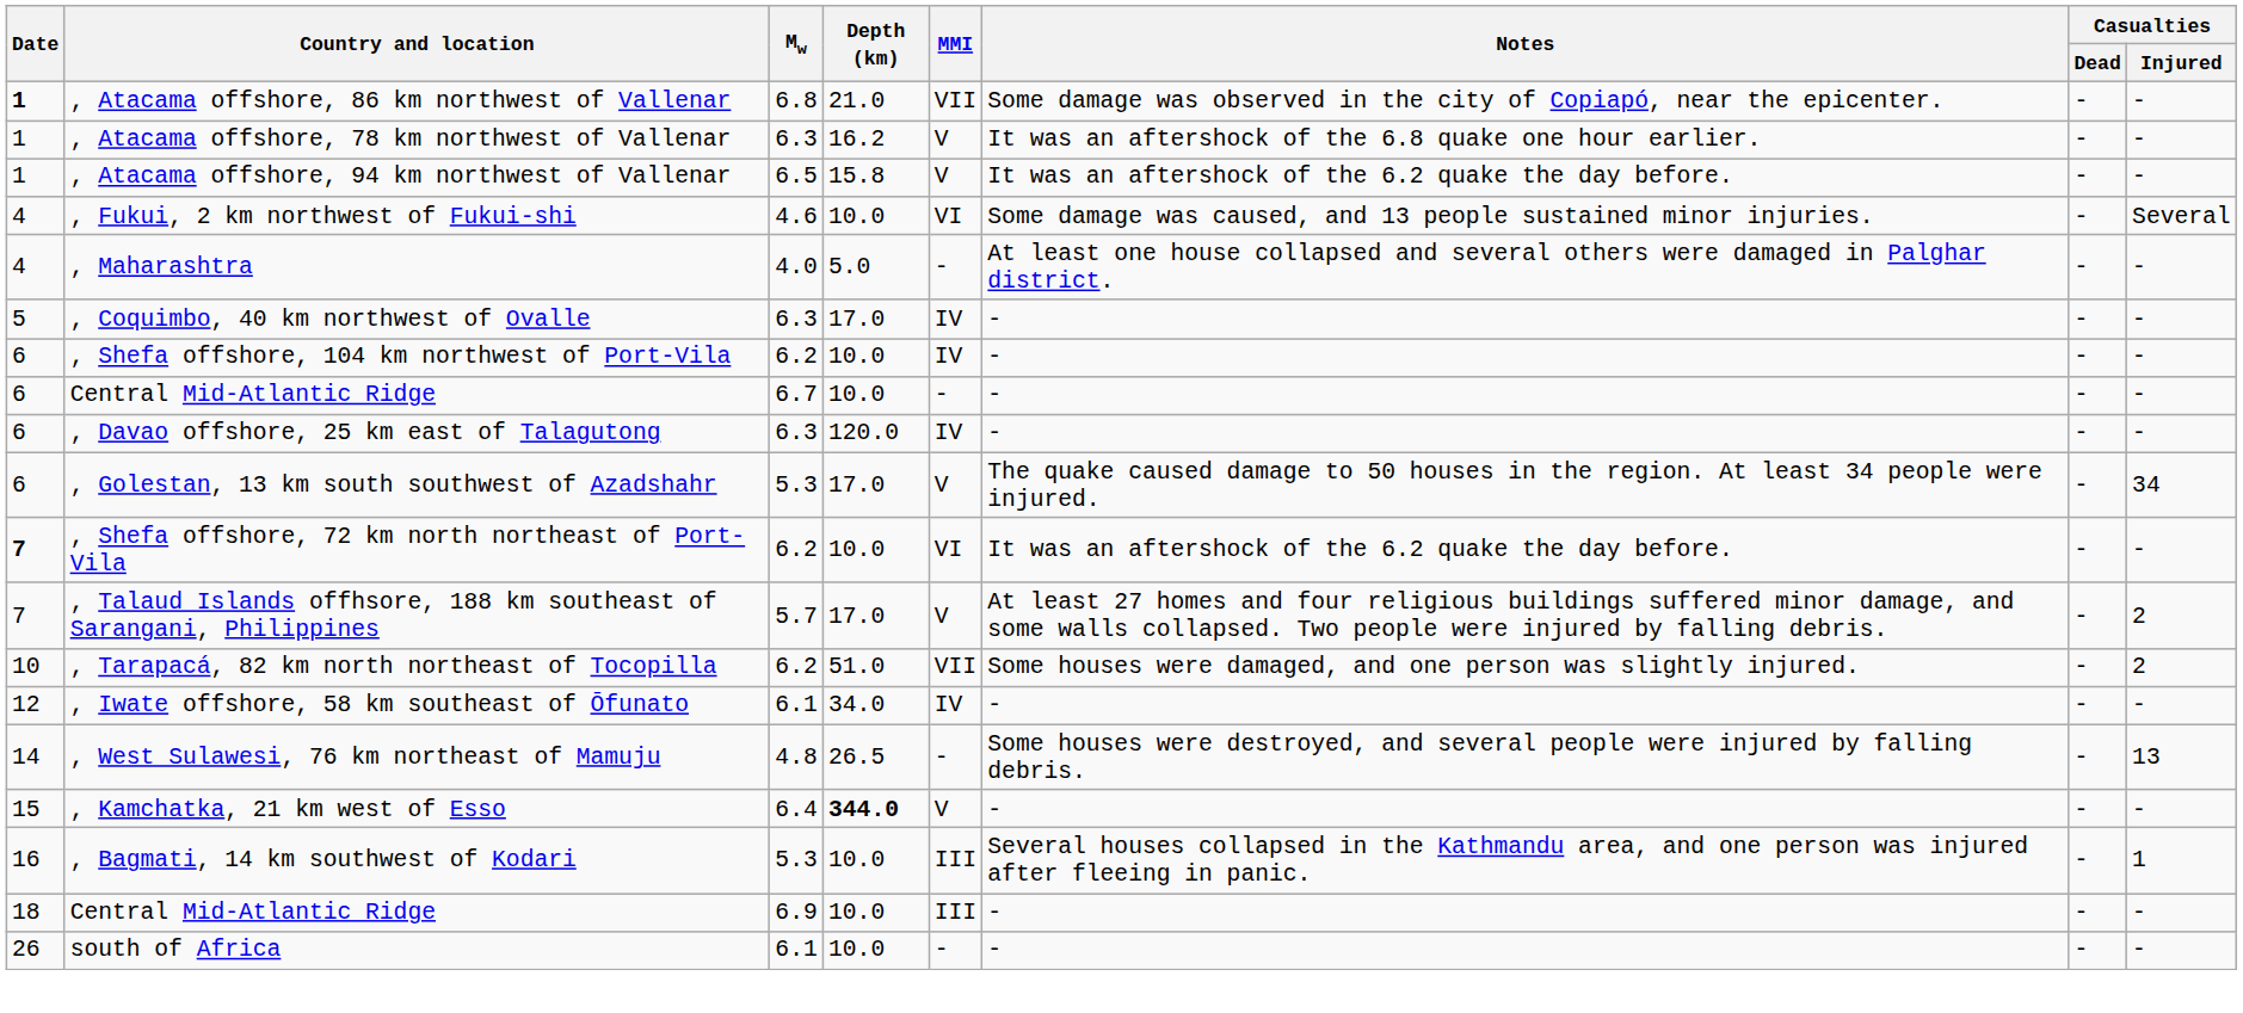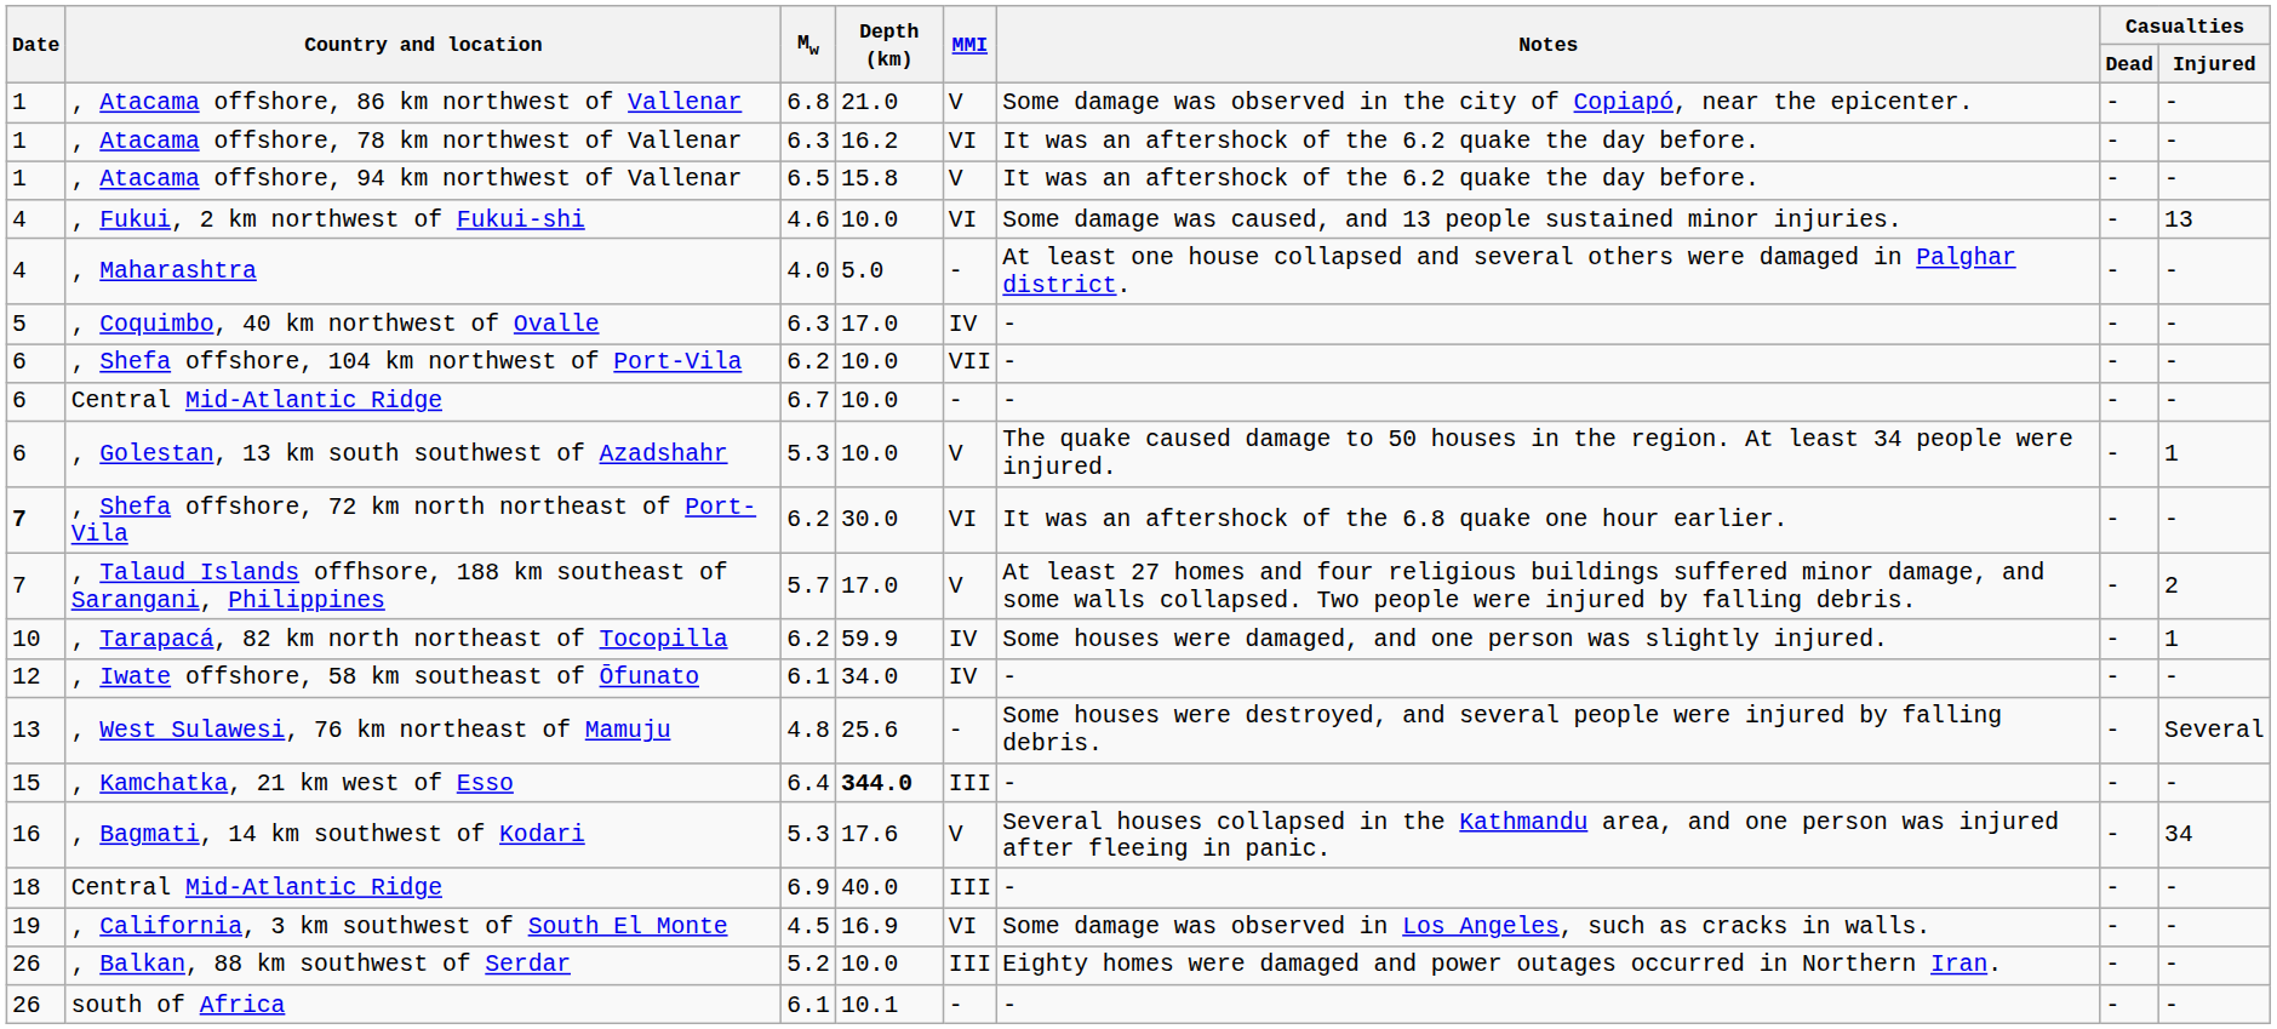, Atacama offshore, 86 km northwest of Vallenar | Date: bold -> normal
, Atacama offshore, 86 km northwest of Vallenar | MMI: VII -> V
, Atacama offshore, 78 km northwest of Vallenar | MMI: V -> VI
, Atacama offshore, 78 km northwest of Vallenar | Notes: It was an aftershock of the 6.8 quake one hour earlier. -> It was an aftershock of the 6.2 quake the day before.
, Fukui, 2 km northwest of Fukui-shi | Casualties / Injured: Several -> 13
, Shefa offshore, 104 km northwest of Port-Vila | MMI: IV -> VII
- row: 6 | , Davao offshore, 25 km east of Talagutong | 6.3 | 120.0 | IV | - | - | -
, Golestan, 13 km south southwest of Azadshahr | Depth (km): 17.0 -> 10.0
, Golestan, 13 km south southwest of Azadshahr | Casualties / Injured: 34 -> 1
, Shefa offshore, 72 km north northeast of Port-Vila | Depth (km): 10.0 -> 30.0
, Shefa offshore, 72 km north northeast of Port-Vila | Notes: It was an aftershock of the 6.2 quake the day before. -> It was an aftershock of the 6.8 quake one hour earlier.
, Tarapacá, 82 km north northeast of Tocopilla | Depth (km): 51.0 -> 59.9
, Tarapacá, 82 km north northeast of Tocopilla | MMI: VII -> IV
, Tarapacá, 82 km north northeast of Tocopilla | Casualties / Injured: 2 -> 1
, West Sulawesi, 76 km northeast of Mamuju | Date: 14 -> 13
, West Sulawesi, 76 km northeast of Mamuju | Depth (km): 26.5 -> 25.6
, West Sulawesi, 76 km northeast of Mamuju | Casualties / Injured: 13 -> Several
, Kamchatka, 21 km west of Esso | MMI: V -> III
, Bagmati, 14 km southwest of Kodari | Depth (km): 10.0 -> 17.6
, Bagmati, 14 km southwest of Kodari | MMI: III -> V
, Bagmati, 14 km southwest of Kodari | Casualties / Injured: 1 -> 34
Central Mid-Atlantic Ridge / 6.9 | Depth (km): 10.0 -> 40.0
+ row: 19 | , California, 3 km southwest of South El Monte | 4.5 | 16.9 | VI | Some damage was observed in Los Angeles, such as cracks in walls. | - | -
+ row: 26 | , Balkan, 88 km southwest of Serdar | 5.2 | 10.0 | III | Eighty homes were damaged and power outages occurred in Northern Iran. | - | -
south of Africa | Depth (km): 10.0 -> 10.1
